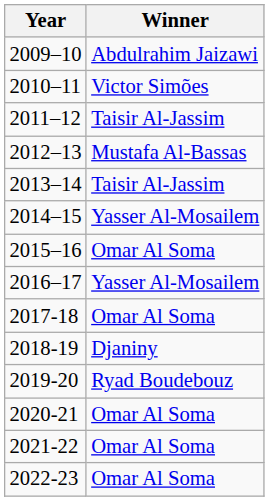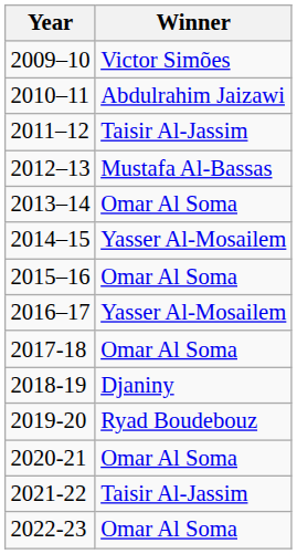2009–10 | Winner: Abdulrahim Jaizawi -> Victor Simões
2010–11 | Winner: Victor Simões -> Abdulrahim Jaizawi
2013–14 | Winner: Taisir Al-Jassim -> Omar Al Soma
2021-22 | Winner: Omar Al Soma -> Taisir Al-Jassim
